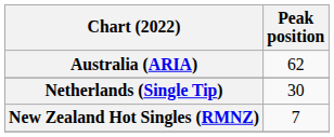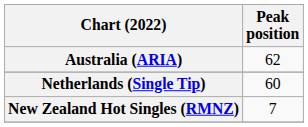Netherlands (Single Tip) | Peak position: 30 -> 60
